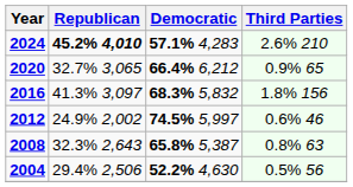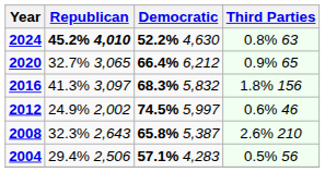2024 | Democratic: 57.1% 4,283 -> 52.2% 4,630
2024 | Third Parties: 2.6% 210 -> 0.8% 63
2008 | Third Parties: 0.8% 63 -> 2.6% 210
2004 | Democratic: 52.2% 4,630 -> 57.1% 4,283
